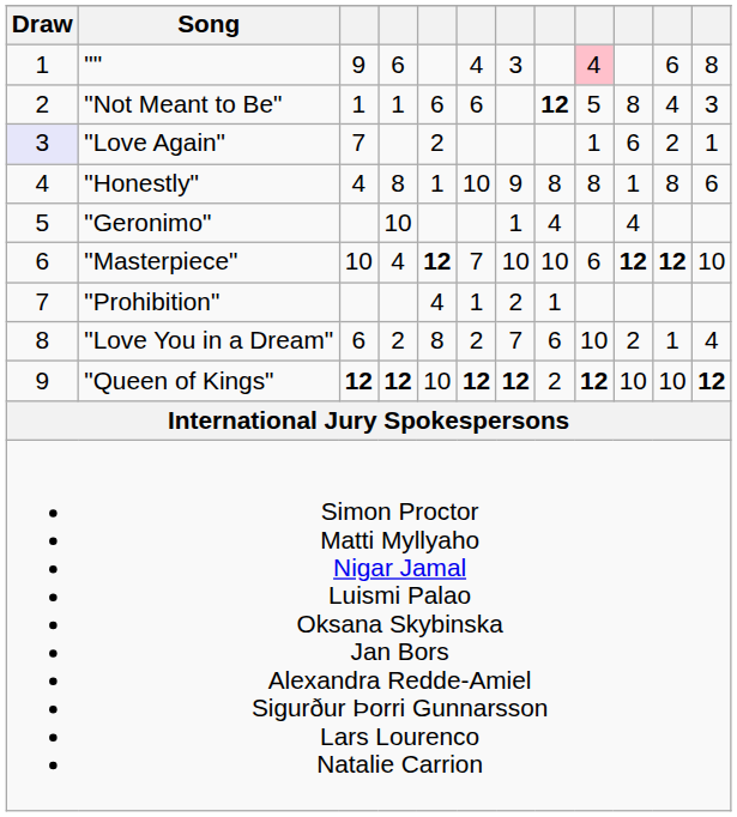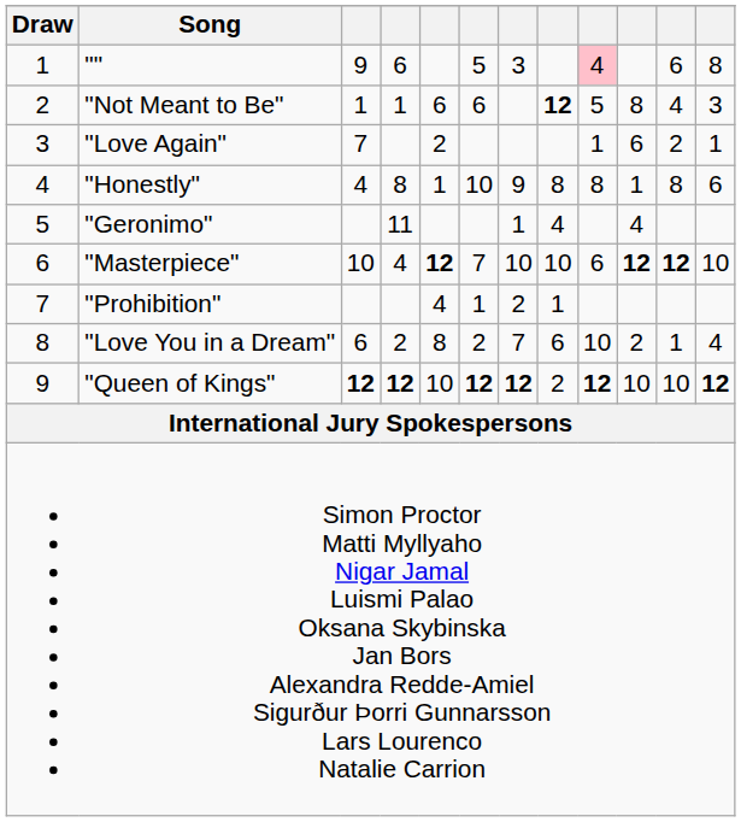"" | column 6: 4 -> 5
"Love Again" | Draw: lavender background -> no background
"Geronimo" | column 4: 10 -> 11
